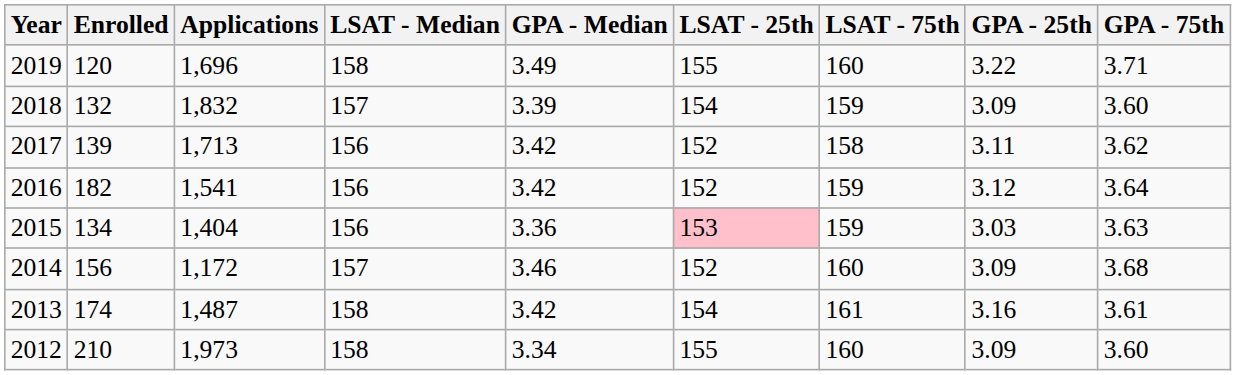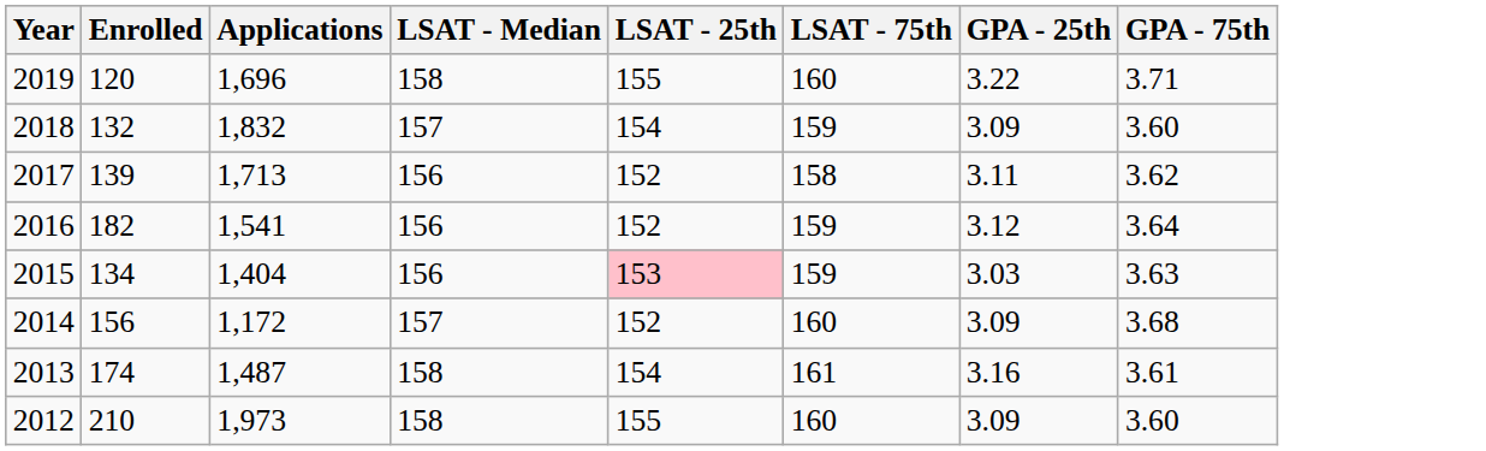- column: GPA - Median | 3.49 | 3.39 | 3.42 | 3.42 | 3.36 | 3.46 | 3.42 | 3.34
